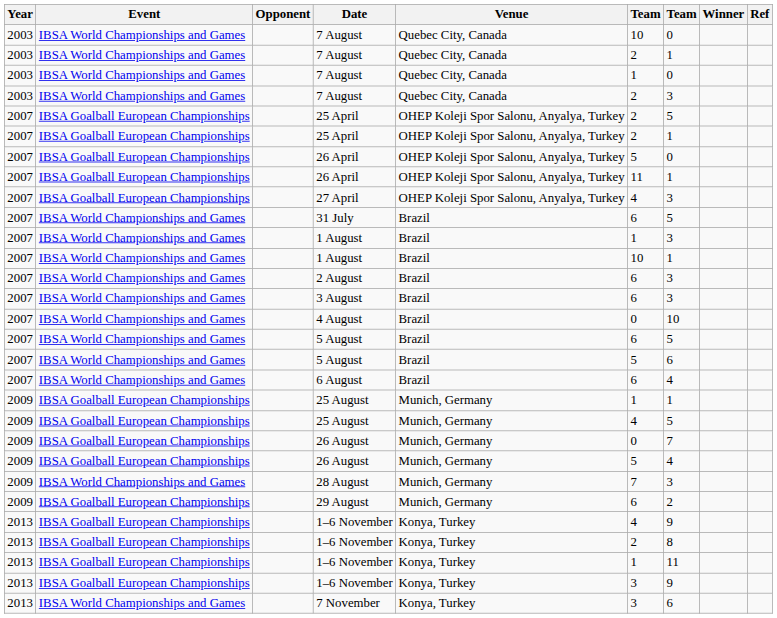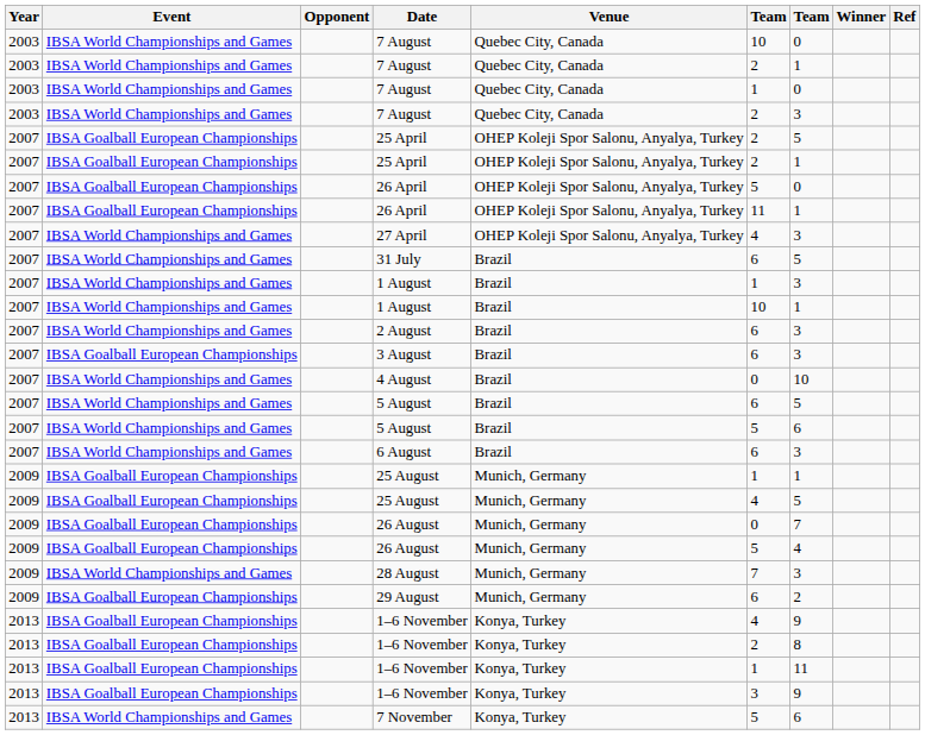27 April | Event: IBSA Goalball European Championships -> IBSA World Championships and Games
3 August | Event: IBSA World Championships and Games -> IBSA Goalball European Championships
6 August | column 7: 4 -> 3
7 November | column 6: 3 -> 5
